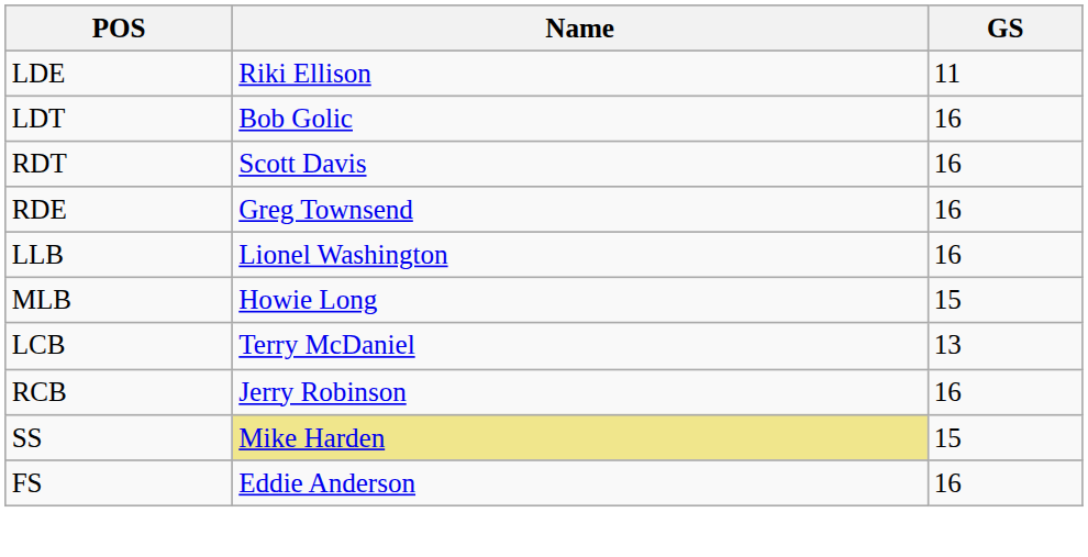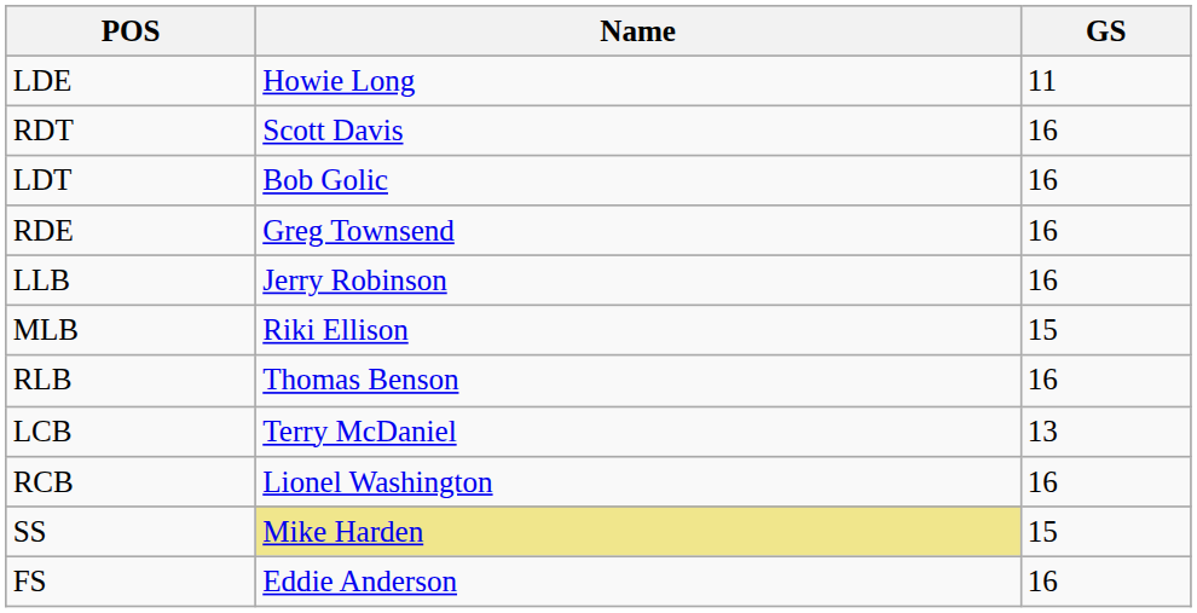LDE | Name: Riki Ellison -> Howie Long
rows swapped: LDT <-> RDT
LLB | Name: Lionel Washington -> Jerry Robinson
MLB | Name: Howie Long -> Riki Ellison
+ row: RLB | Thomas Benson | 16
RCB | Name: Jerry Robinson -> Lionel Washington
